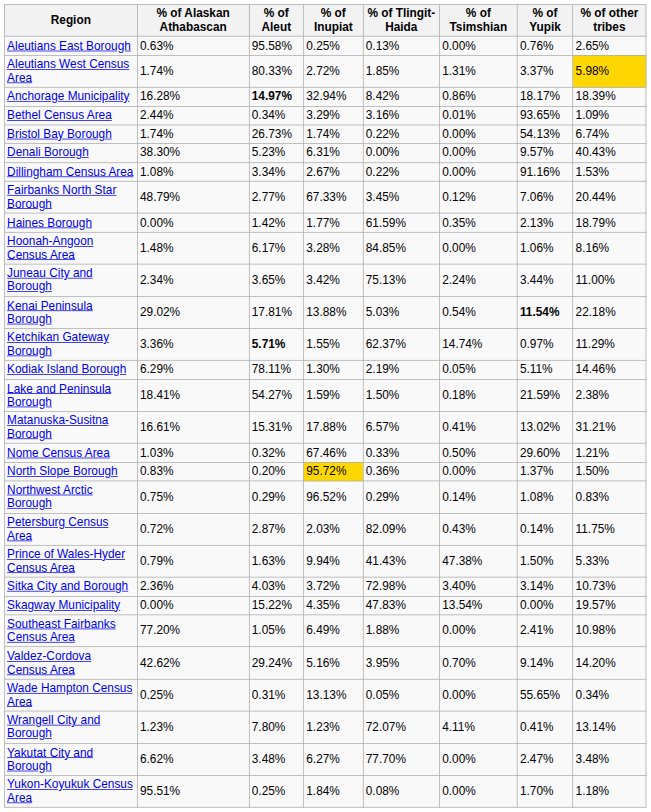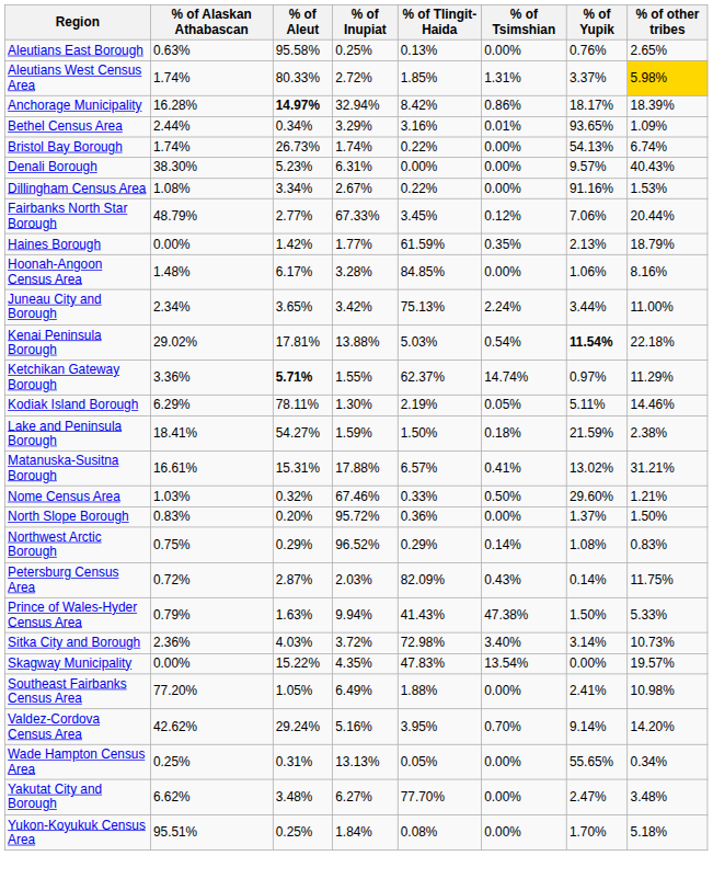North Slope Borough | % of Inupiat: gold background -> no background
- row: Wrangell City and Borough | 1.23% | 7.80% | 1.23% | 72.07% | 4.11% | 0.41% | 13.14%
Yukon-Koyukuk Census Area | % of other tribes: 1.18% -> 5.18%
